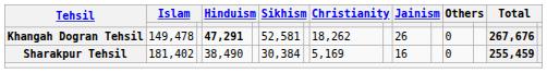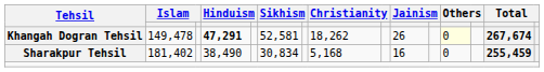Khangah Dogran Tehsil | column 12: no background -> lightyellow background
Khangah Dogran Tehsil | column 14: 267,676 -> 267,674
Sharakpur Tehsil | column 6: 30,384 -> 30,834
Sharakpur Tehsil | column 8: 5,169 -> 5,168
